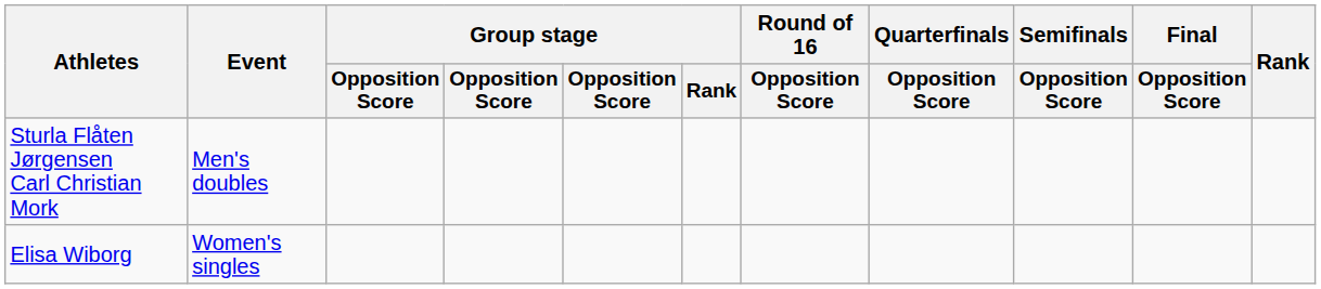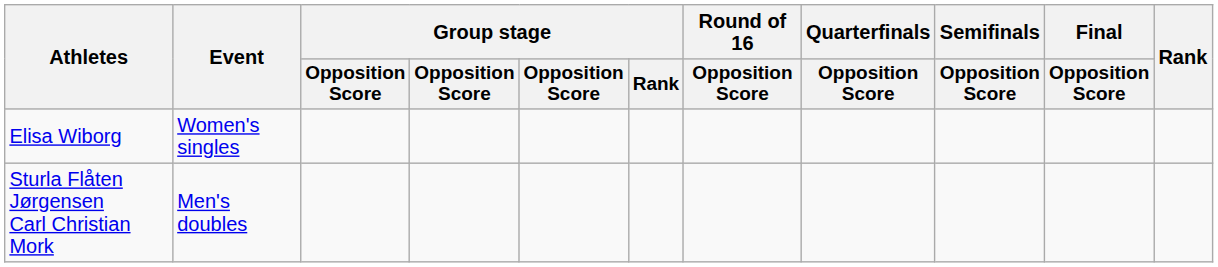rows swapped: Elisa Wiborg <-> Sturla Flåten Jørgensen Carl Christian Mork
